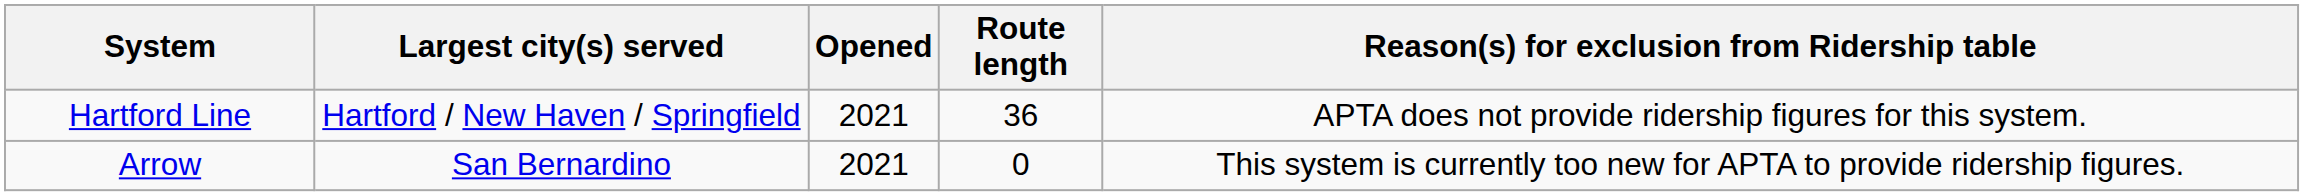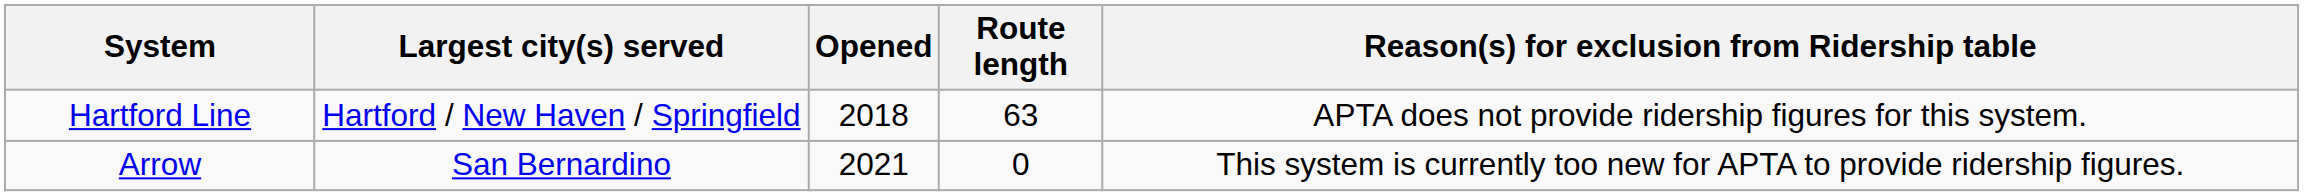Hartford Line | Opened: 2021 -> 2018
Hartford Line | Route length: 36 -> 63
